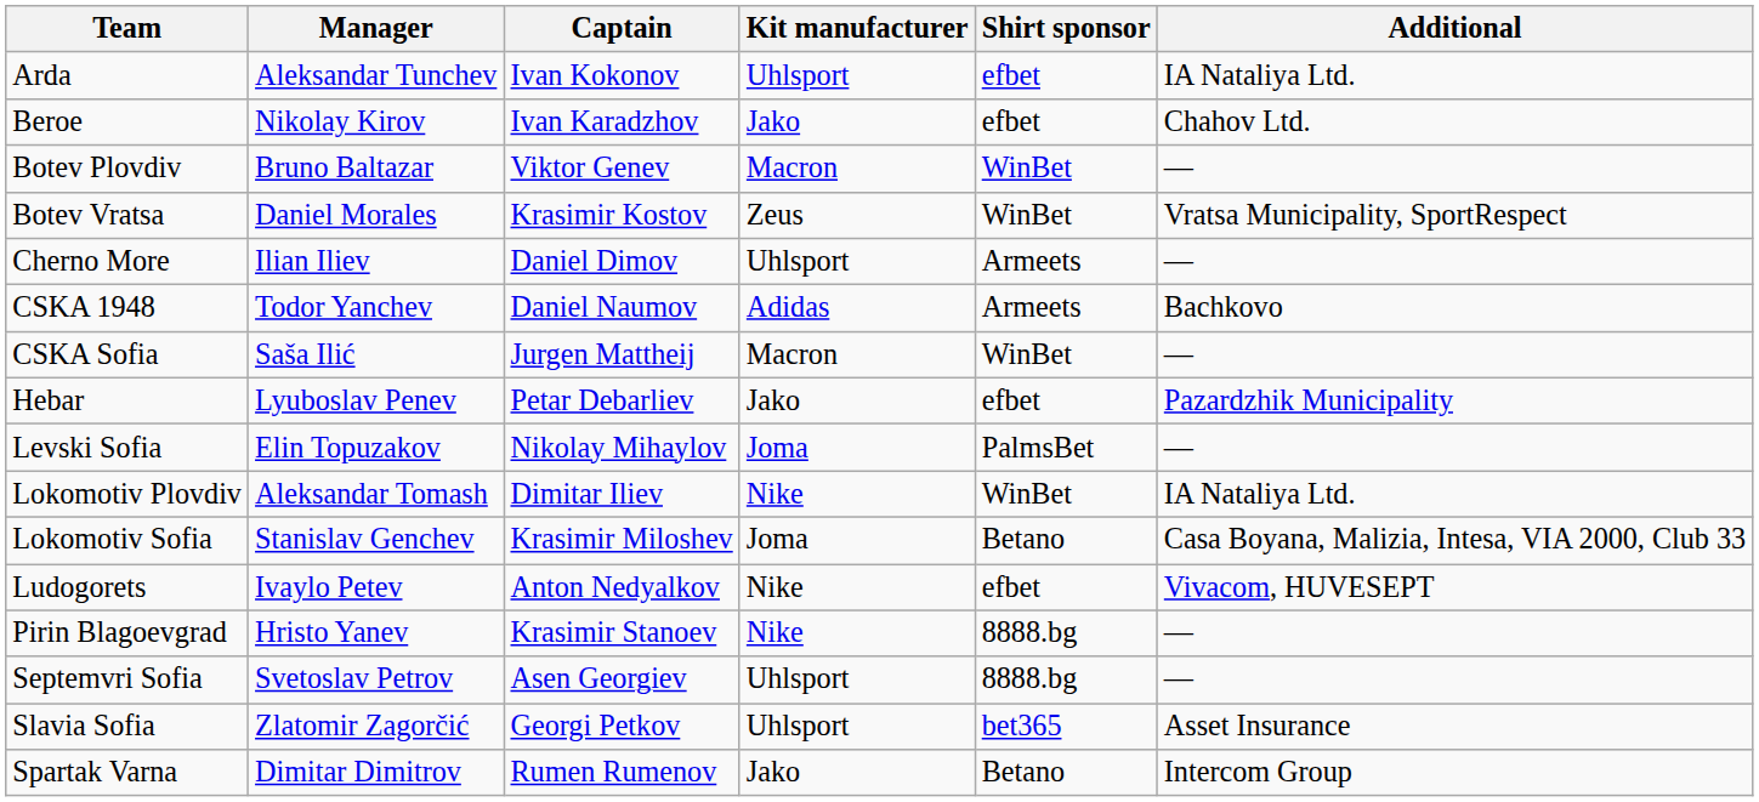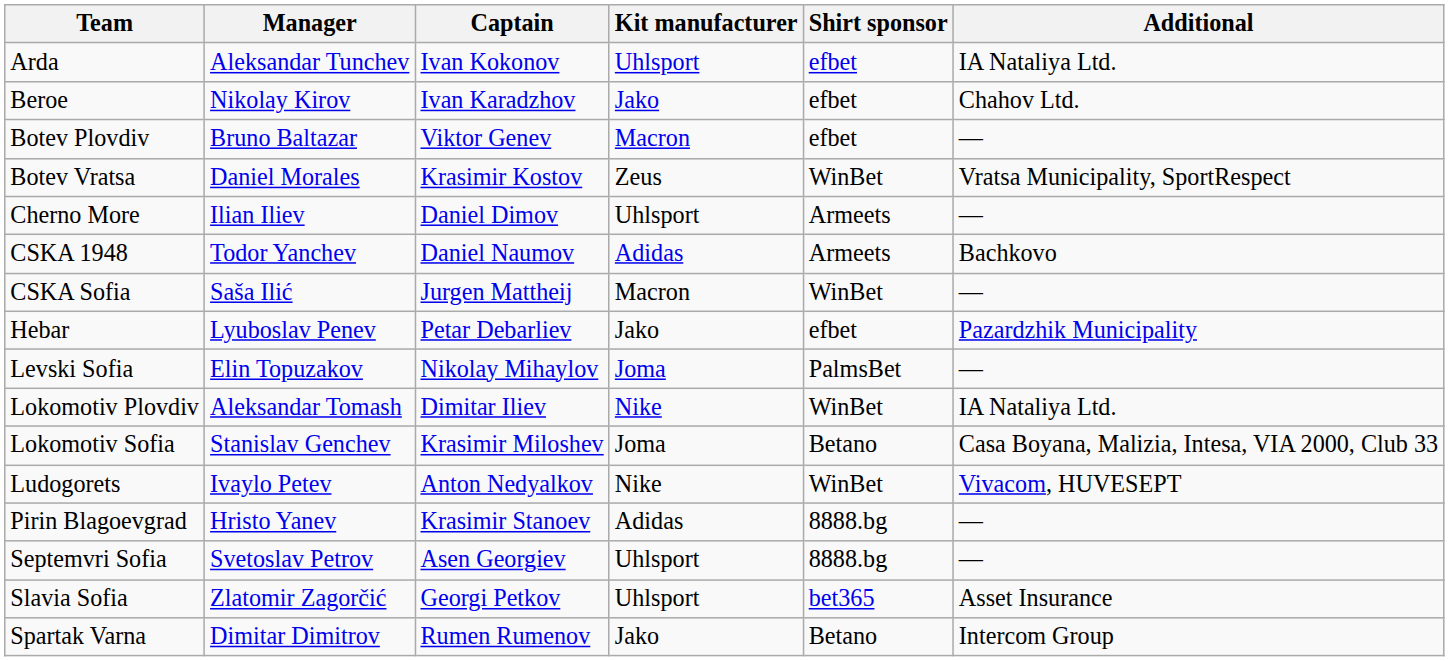Botev Plovdiv | Shirt sponsor: WinBet -> efbet
Ludogorets | Shirt sponsor: efbet -> WinBet
Pirin Blagoevgrad | Kit manufacturer: Nike -> Adidas
